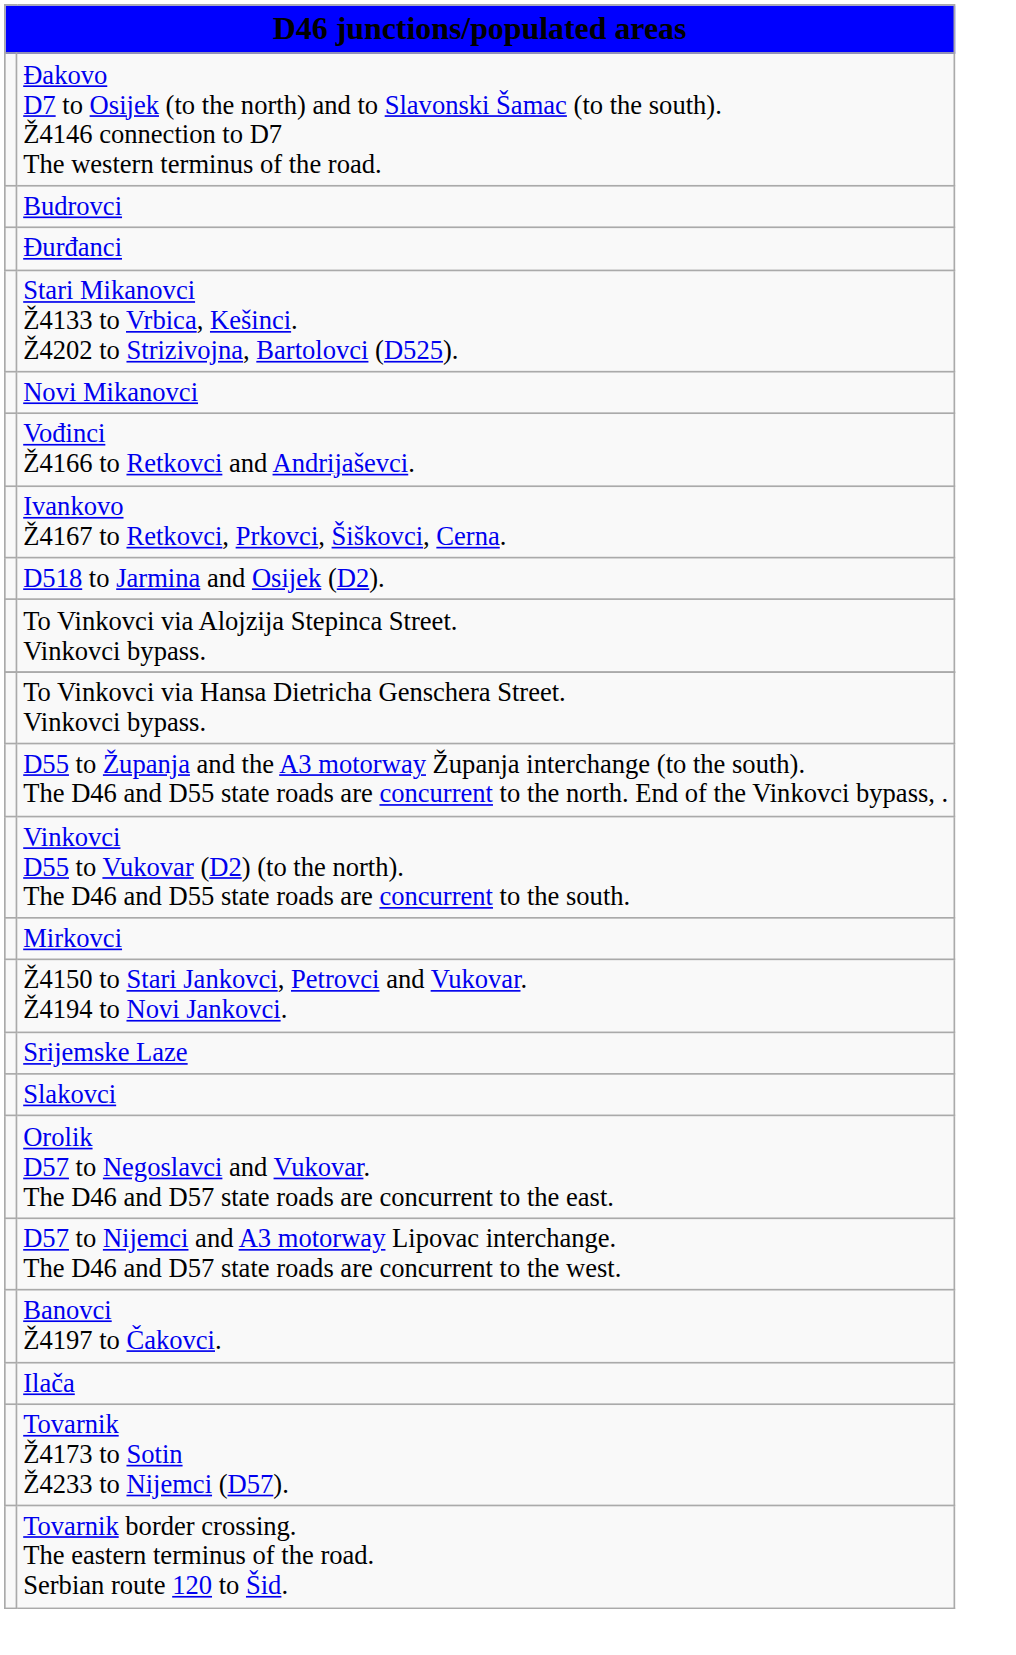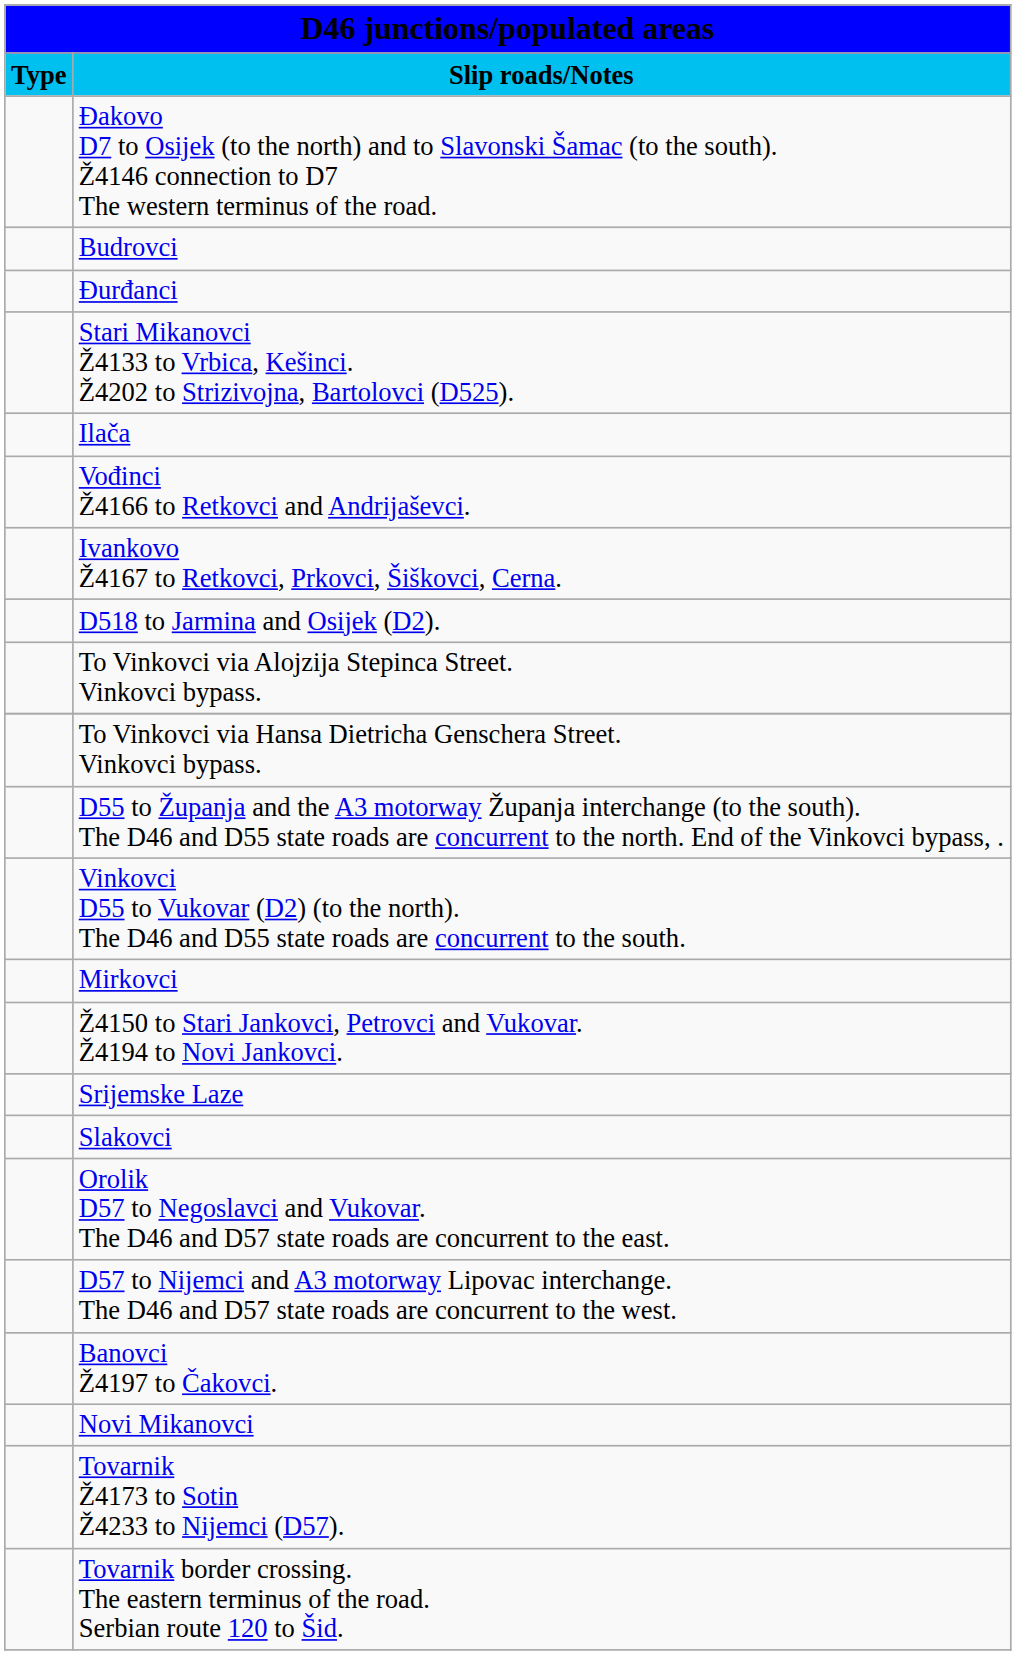+ row: Type | Slip roads/Notes
rows swapped: Novi Mikanovci <-> Ilača
